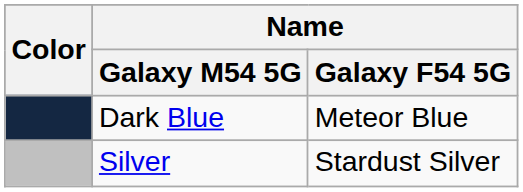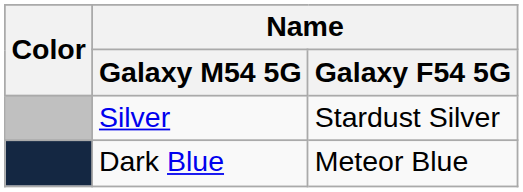rows swapped: Dark Blue <-> Silver
